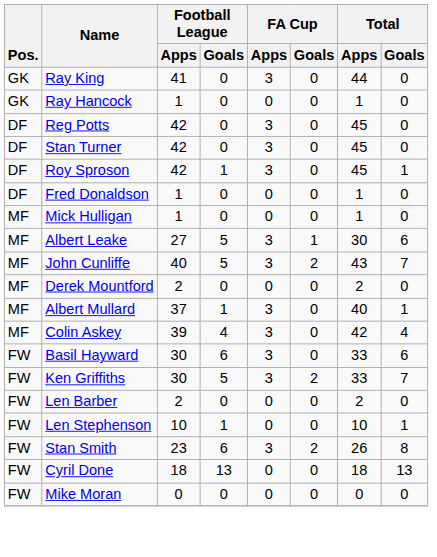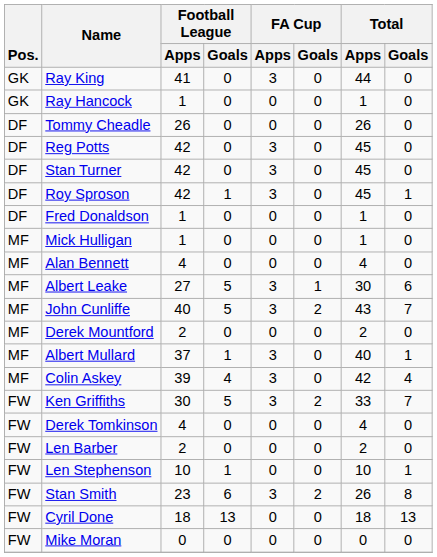+ row: DF | Tommy Cheadle | 26 | 0 | 0 | 0 | 26 | 0
+ row: MF | Alan Bennett | 4 | 0 | 0 | 0 | 4 | 0
- row: FW | Basil Hayward | 30 | 6 | 3 | 0 | 33 | 6
+ row: FW | Derek Tomkinson | 4 | 0 | 0 | 0 | 4 | 0
